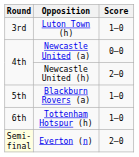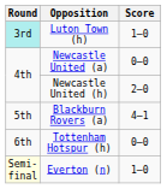Luton Town (h) | Round: no background -> paleturquoise background
Blackburn Rovers (a) | Score: 1–0 -> 4–1
Tottenham Hotspur (h) | Score: 1–0 -> 0–0
Everton (n) | Score: 2–0 -> 1–0
